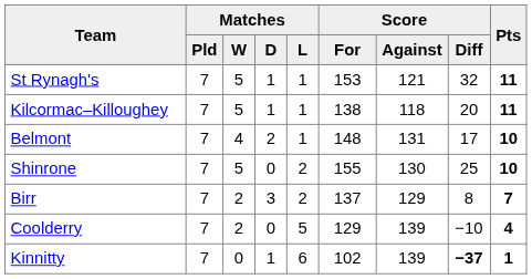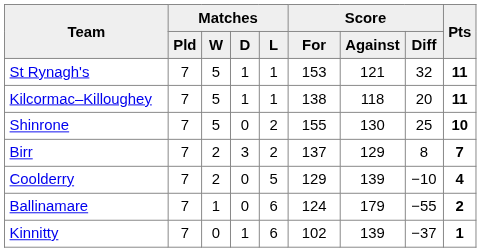- row: Belmont | 7 | 4 | 2 | 1 | 148 | 131 | 17 | 10
+ row: Ballinamare | 7 | 1 | 0 | 6 | 124 | 179 | −55 | 2
Kinnitty | Score / Diff: bold -> normal
